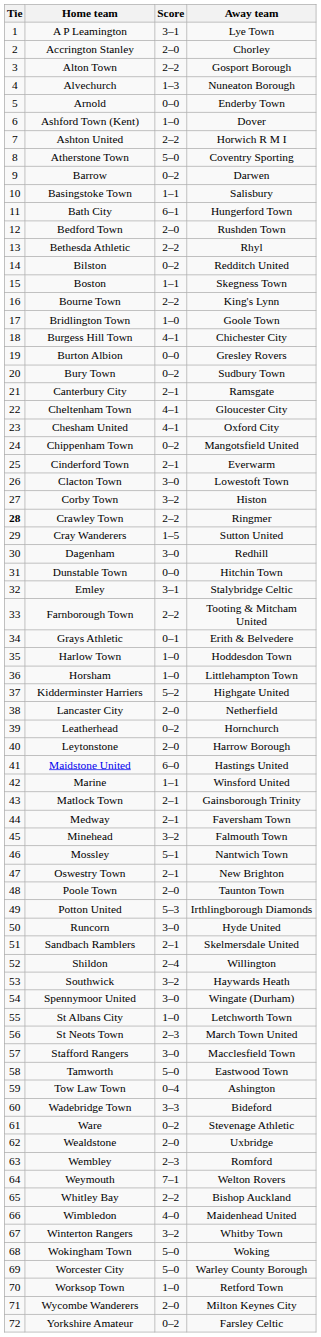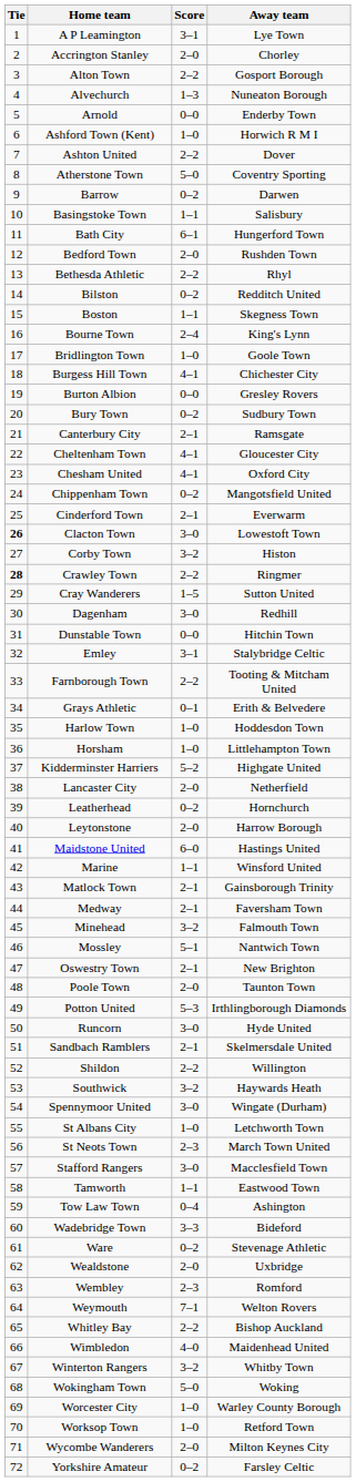Ashford Town (Kent) | Away team: Dover -> Horwich R M I
Ashton United | Away team: Horwich R M I -> Dover
Bourne Town | Score: 2–2 -> 2–4
Clacton Town | Tie: normal -> bold
Shildon | Score: 2–4 -> 2–2
Tamworth | Score: 5–0 -> 1–1
Worcester City | Score: 5–0 -> 1–0
